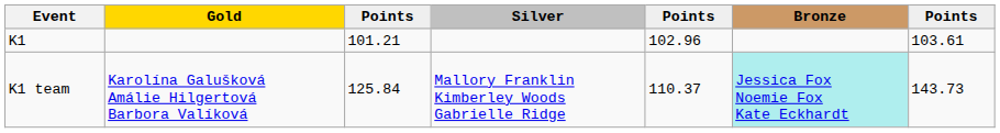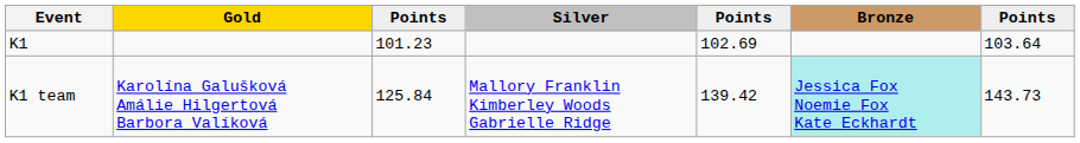K1 | column 3: 101.21 -> 101.23
K1 | column 5: 102.96 -> 102.69
K1 | column 7: 103.61 -> 103.64
K1 team | column 5: 110.37 -> 139.42
